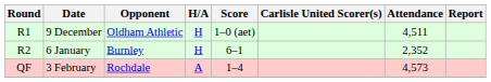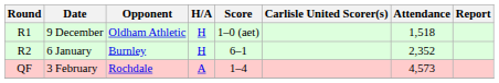9 December | Attendance: 4,511 -> 1,518
